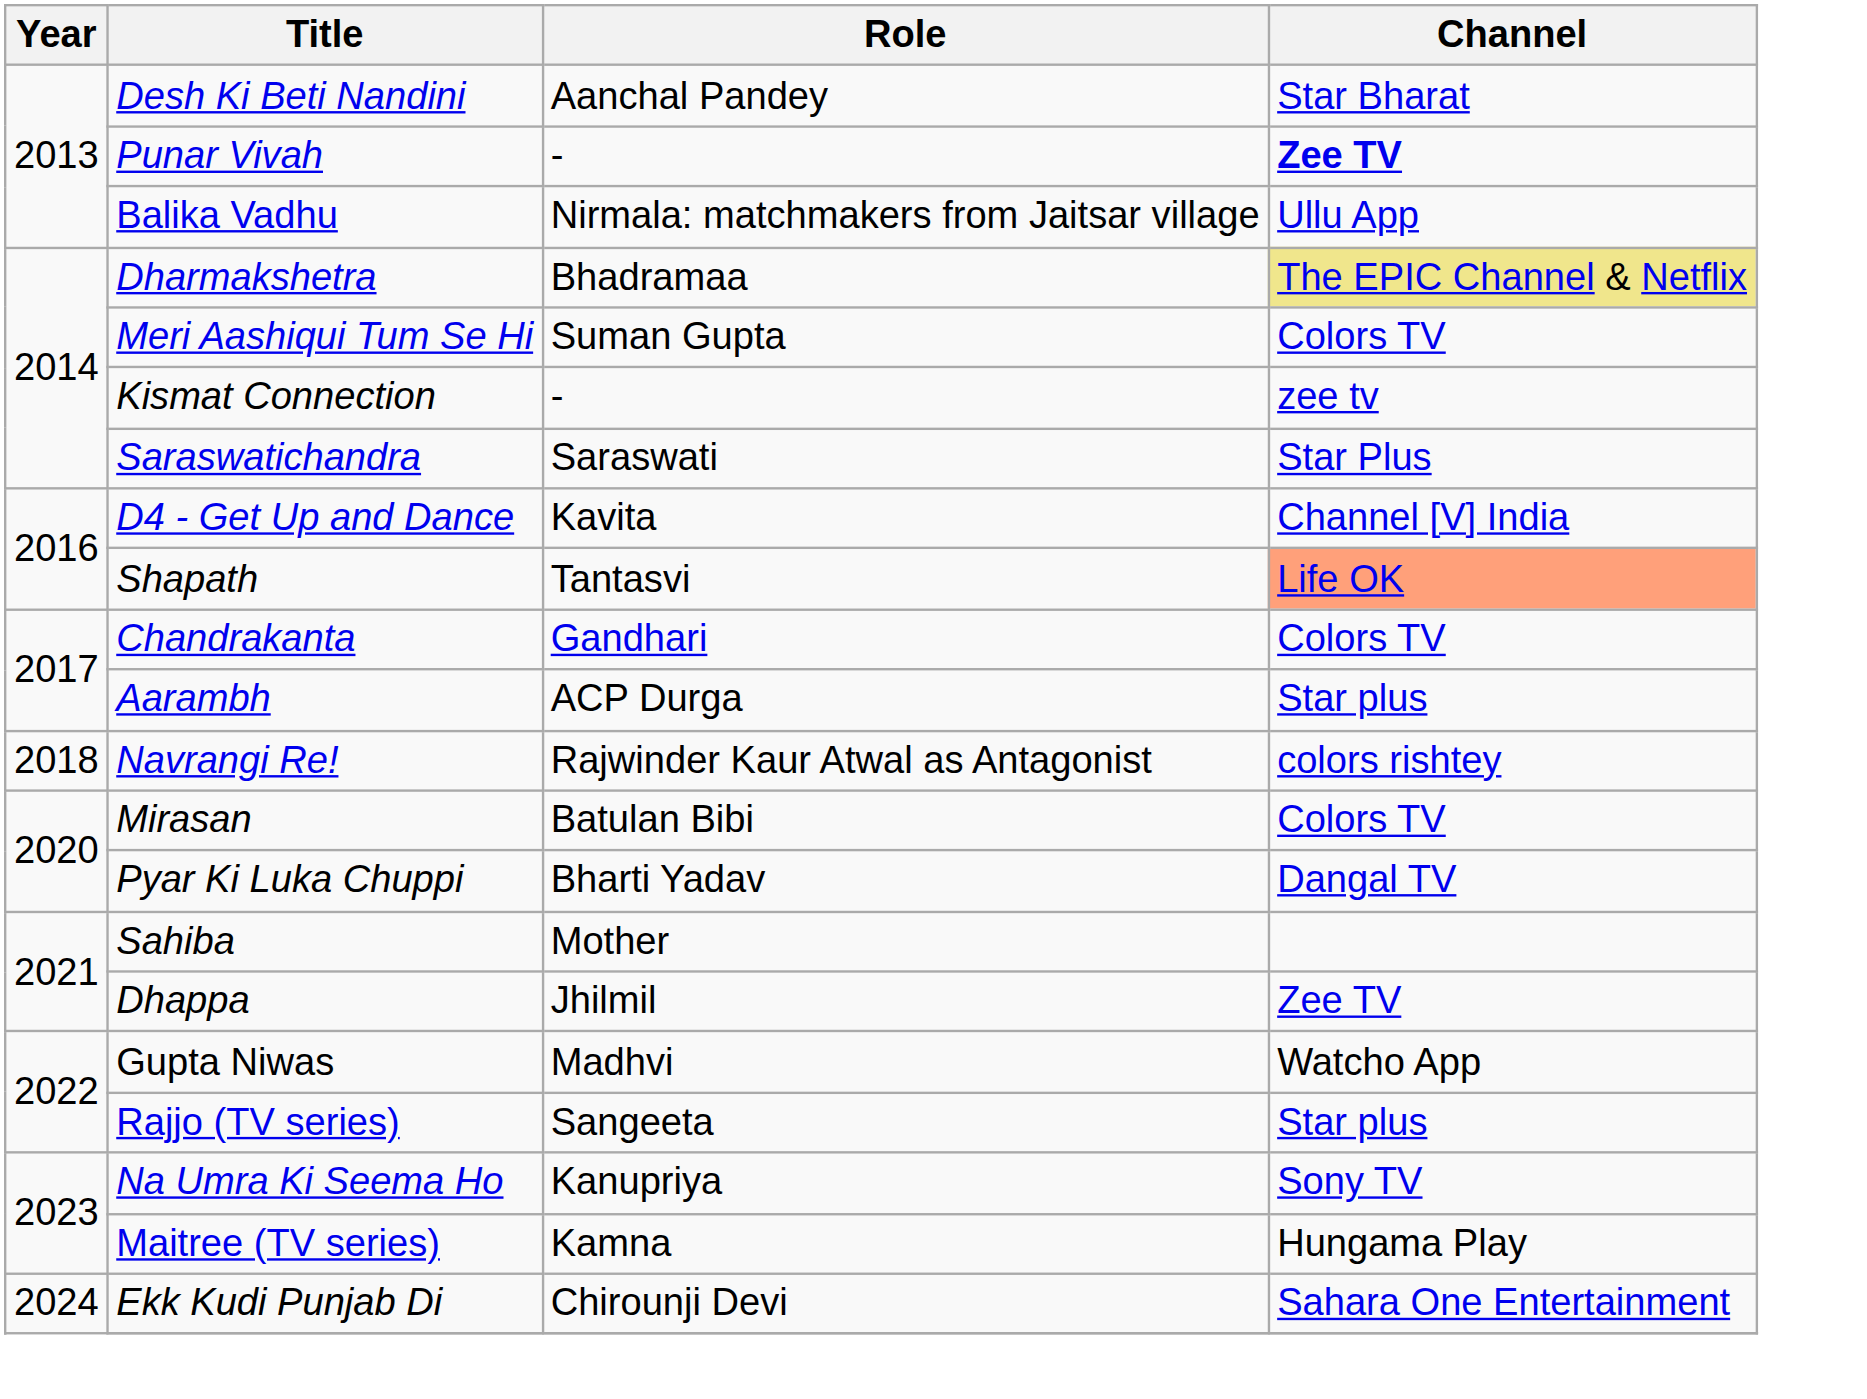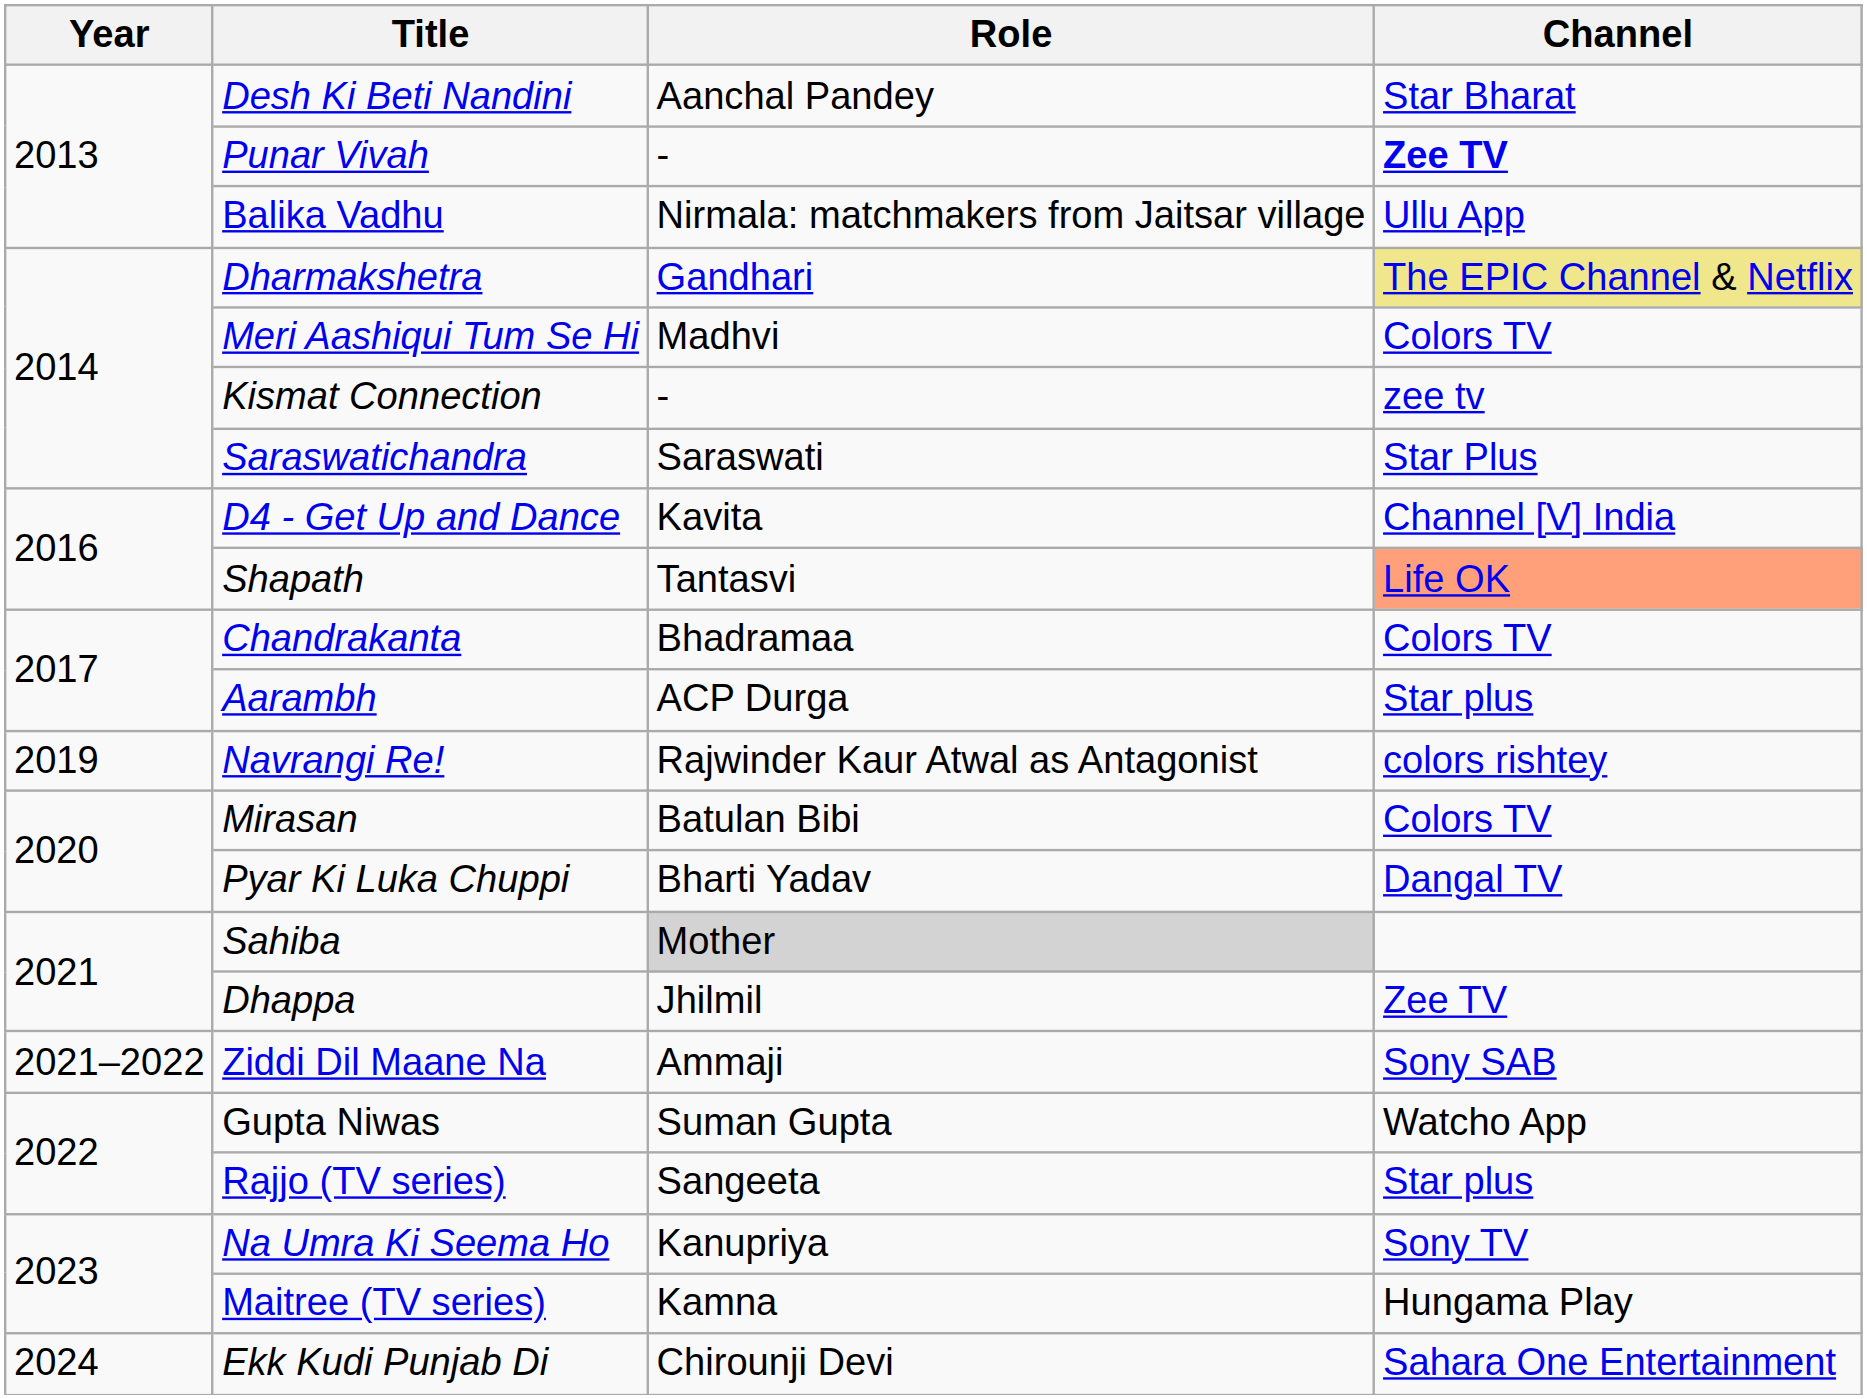Dharmakshetra | Role: Bhadramaa -> Gandhari
Meri Aashiqui Tum Se Hi | Role: Suman Gupta -> Madhvi
Chandrakanta | Role: Gandhari -> Bhadramaa
Navrangi Re! | Year: 2018 -> 2019
Sahiba | Role: no background -> lightgrey background
+ row: 2021–2022 | Ziddi Dil Maane Na | Ammaji | Sony SAB
Gupta Niwas | Role: Madhvi -> Suman Gupta
